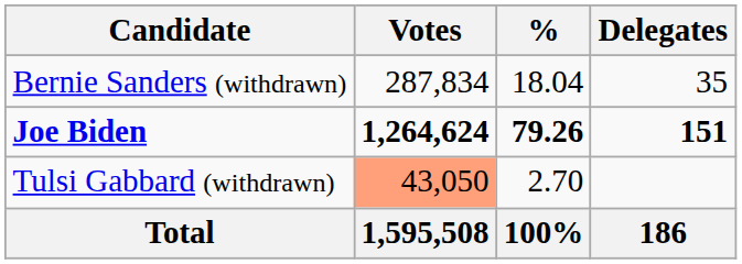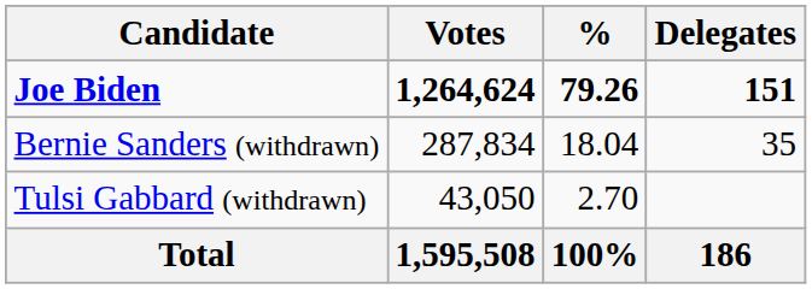rows swapped: Joe Biden <-> Bernie Sanders (withdrawn)
Tulsi Gabbard (withdrawn) | Votes: lightsalmon background -> no background
